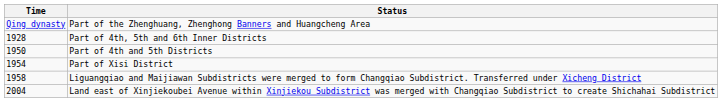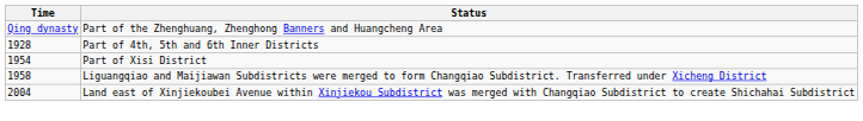- row: 1950 | Part of 4th and 5th Districts
